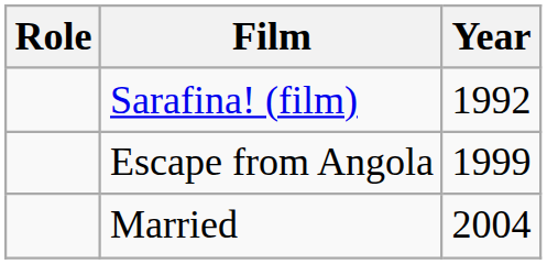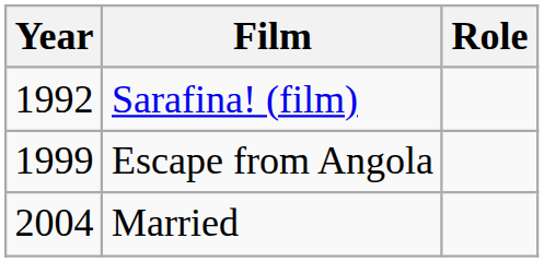columns swapped: Year <-> Role
